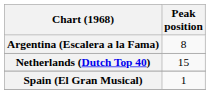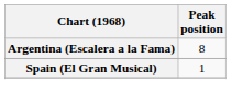- row: Netherlands (Dutch Top 40) | 15
